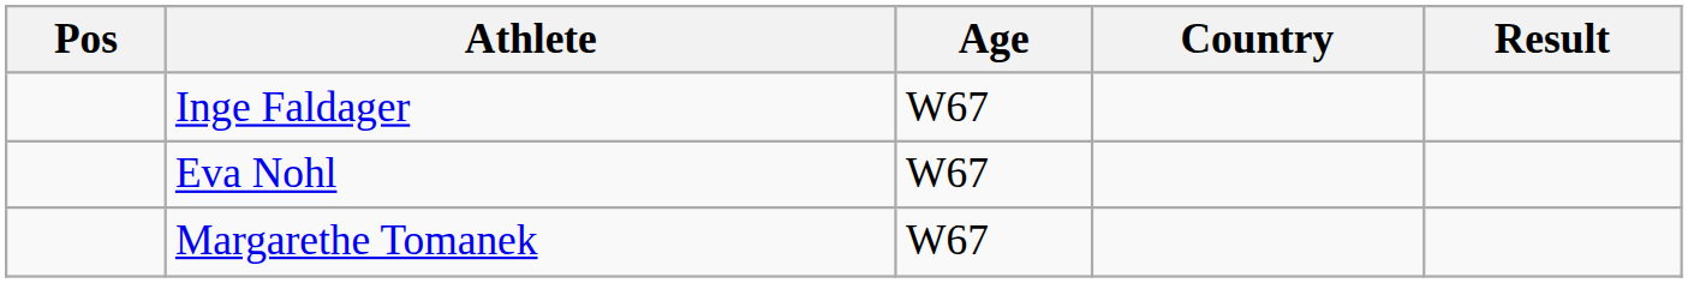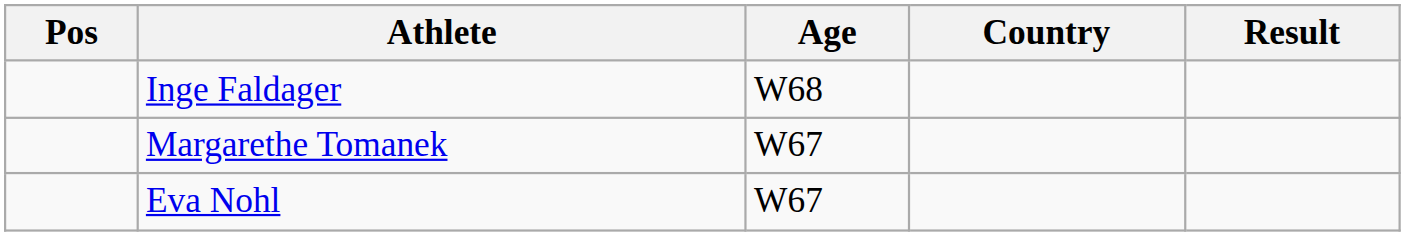Inge Faldager | Age: W67 -> W68
rows swapped: Eva Nohl <-> Margarethe Tomanek
